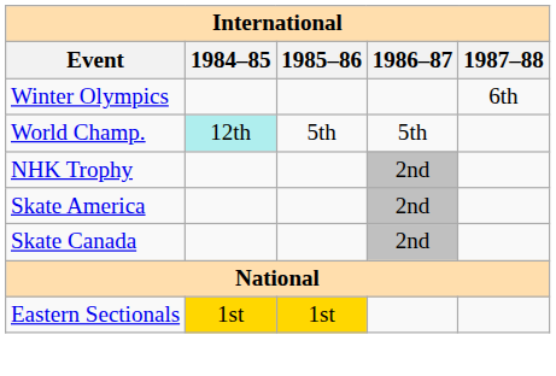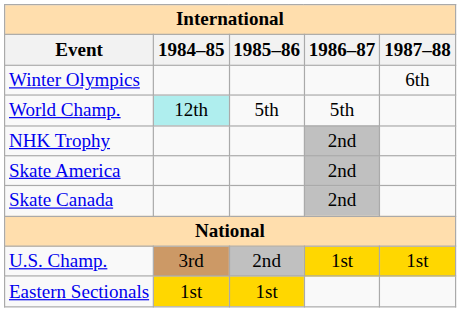+ row: U.S. Champ. | 3rd | 2nd | 1st | 1st
